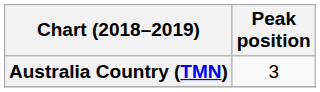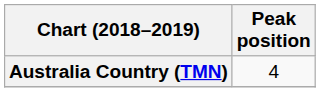Australia Country (TMN) | Peak position: 3 -> 4
